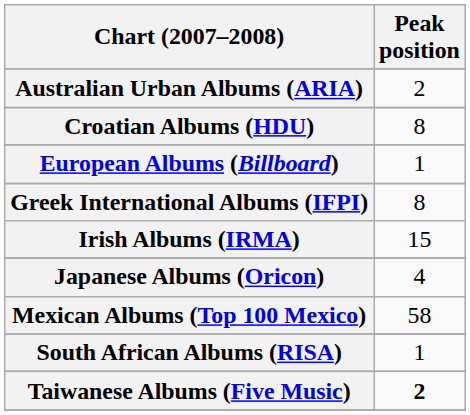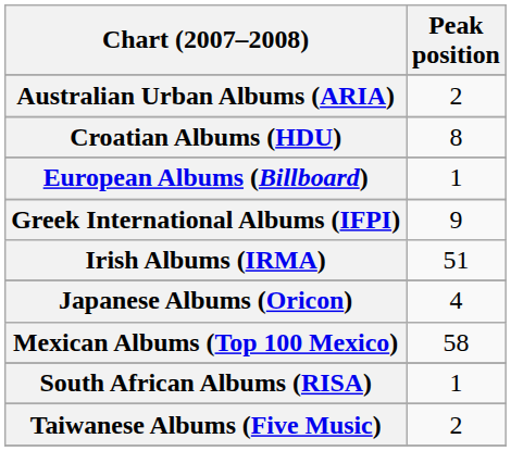Greek International Albums (IFPI) | Peak position: 8 -> 9
Irish Albums (IRMA) | Peak position: 15 -> 51
Taiwanese Albums (Five Music) | Peak position: bold -> normal
